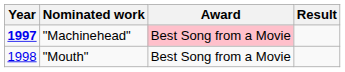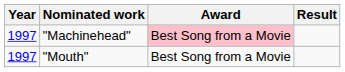"Machinehead" | Year: bold -> normal
"Mouth" | Year: 1998 -> 1997
